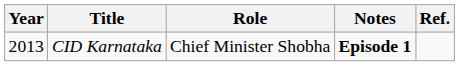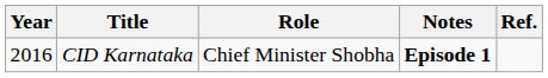CID Karnataka | Year: 2013 -> 2016
